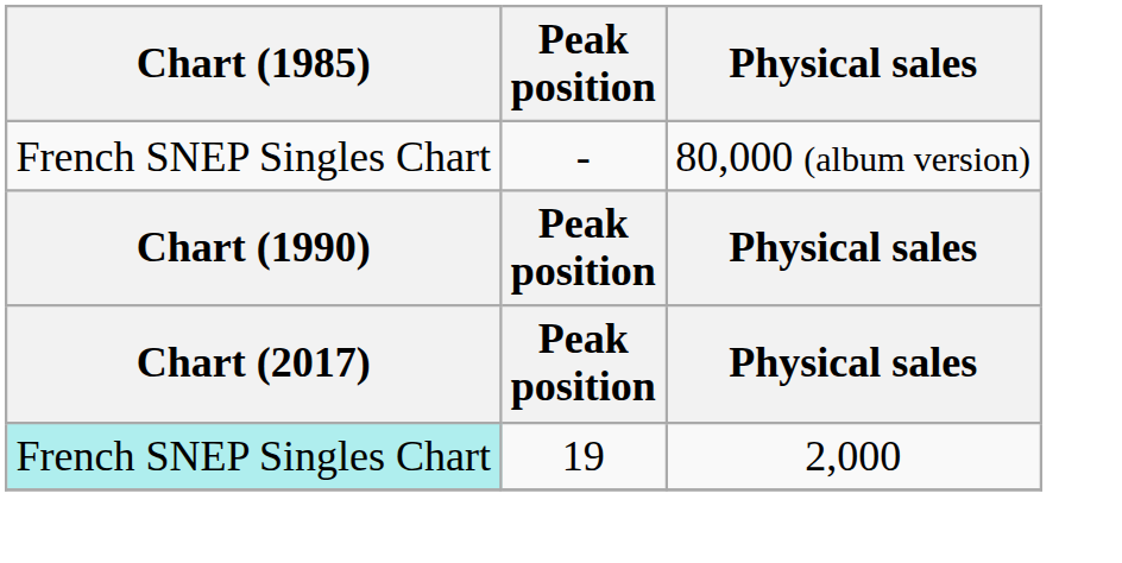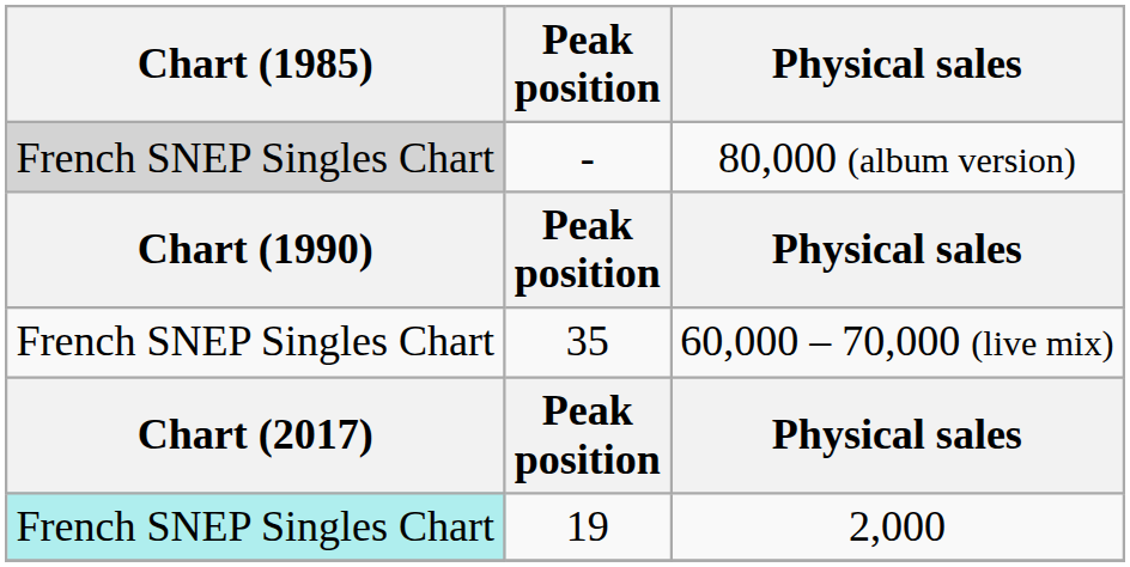80,000 (album version) | Chart (1985): no background -> lightgrey background
+ row: French SNEP Singles Chart | 35 | 60,000 – 70,000 (live mix)
